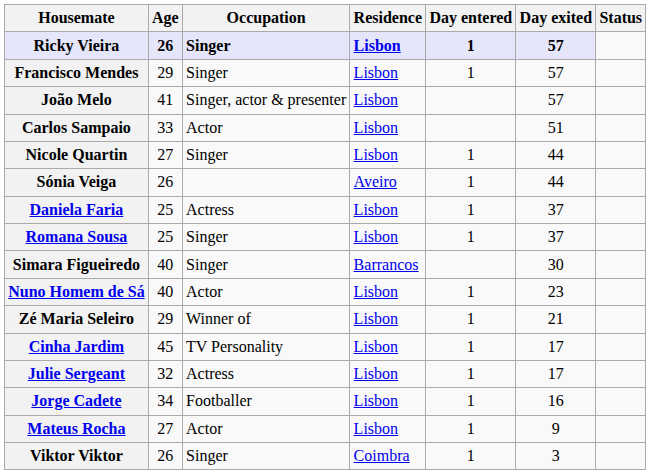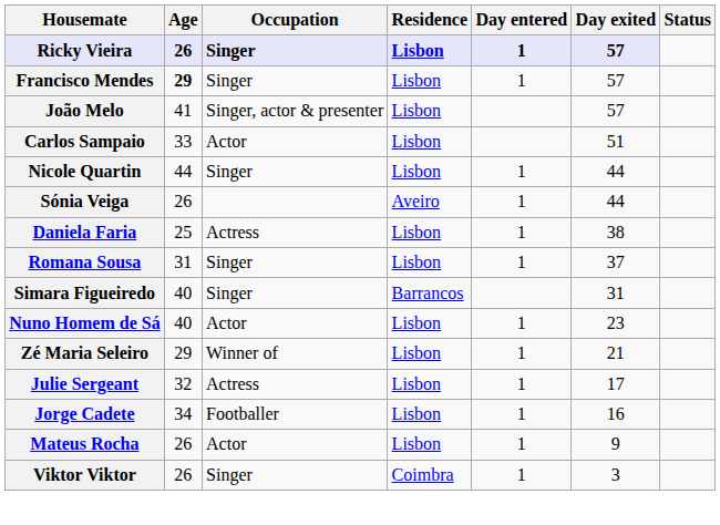Francisco Mendes | Age: normal -> bold
Nicole Quartin | Age: 27 -> 44
Daniela Faria | Day exited: 37 -> 38
Romana Sousa | Age: 25 -> 31
Simara Figueiredo | Day exited: 30 -> 31
- row: Cinha Jardim | 45 | TV Personality | Lisbon | 1 | 17
Mateus Rocha | Age: 27 -> 26
